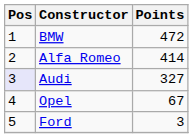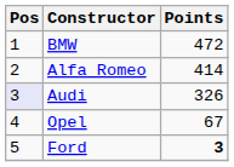Audi | Points: 327 -> 326
Ford | Points: normal -> bold
